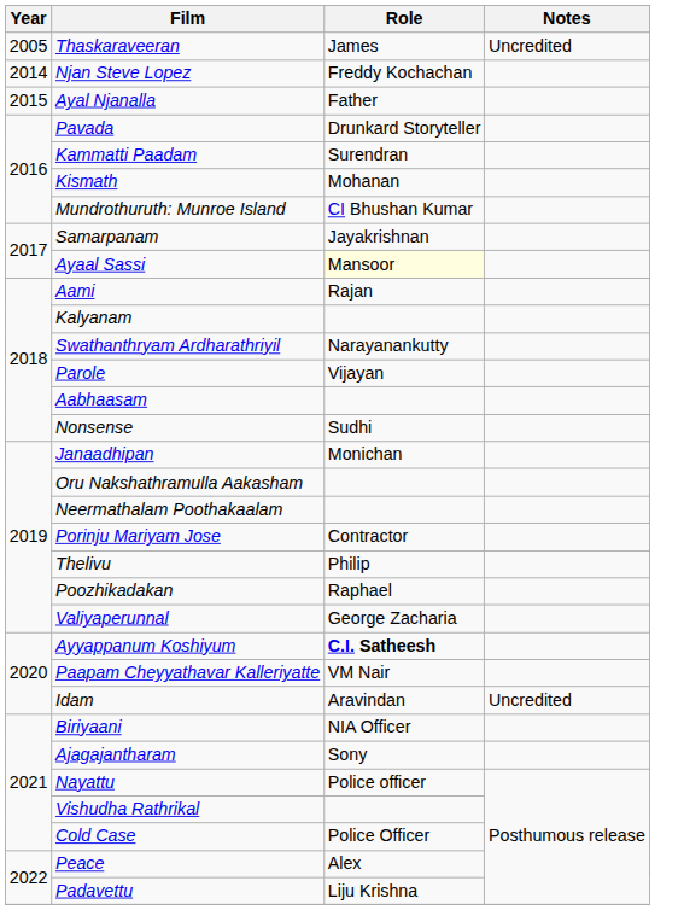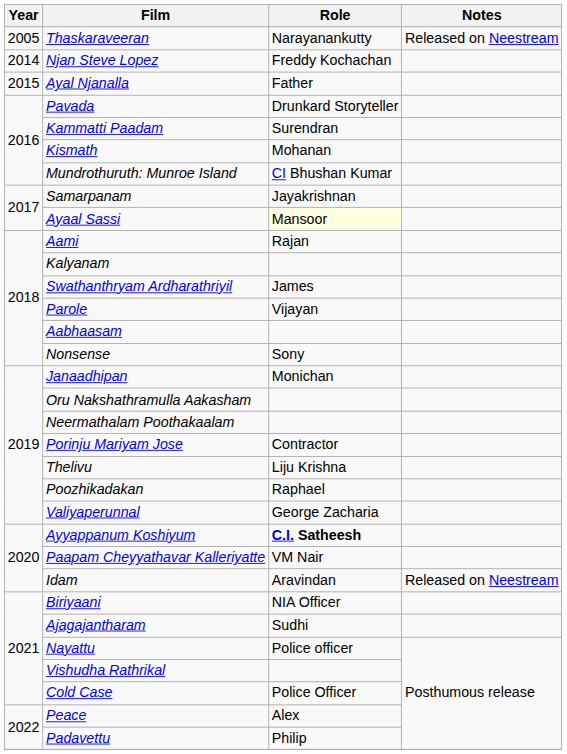Thaskaraveeran | Role: James -> Narayanankutty
Thaskaraveeran | Notes: Uncredited -> Released on Neestream
Swathanthryam Ardharathriyil | Role: Narayanankutty -> James
Nonsense | Role: Sudhi -> Sony
Thelivu | Role: Philip -> Liju Krishna
Idam | Notes: Uncredited -> Released on Neestream
Ajagajantharam | Role: Sony -> Sudhi
Padavettu | Role: Liju Krishna -> Philip
